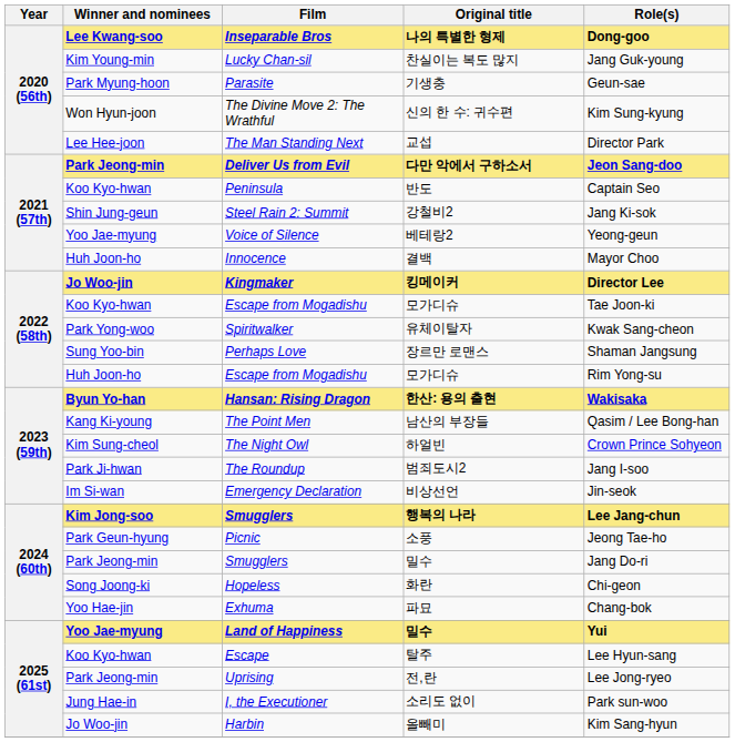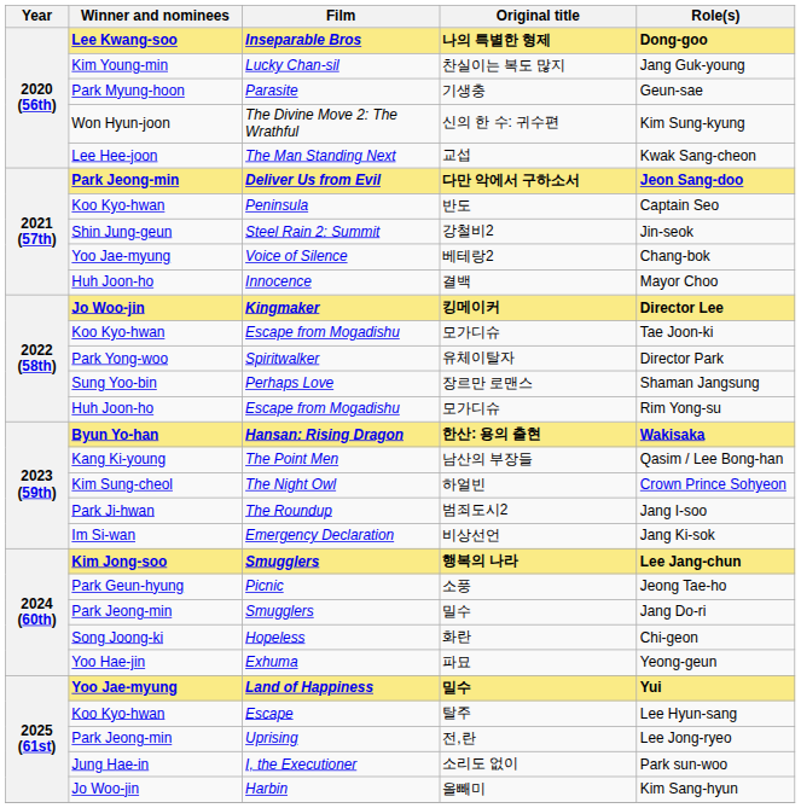The Man Standing Next | Role(s): Director Park -> Kwak Sang-cheon
Steel Rain 2: Summit | Role(s): Jang Ki-sok -> Jin-seok
Voice of Silence | Role(s): Yeong-geun -> Chang-bok
Spiritwalker | Role(s): Kwak Sang-cheon -> Director Park
Emergency Declaration | Role(s): Jin-seok -> Jang Ki-sok
Exhuma | Role(s): Chang-bok -> Yeong-geun
